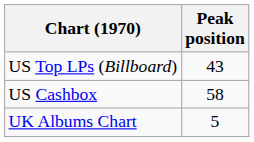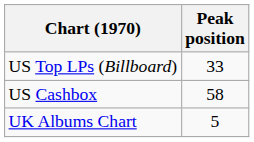US Top LPs (Billboard) | Peak position: 43 -> 33
